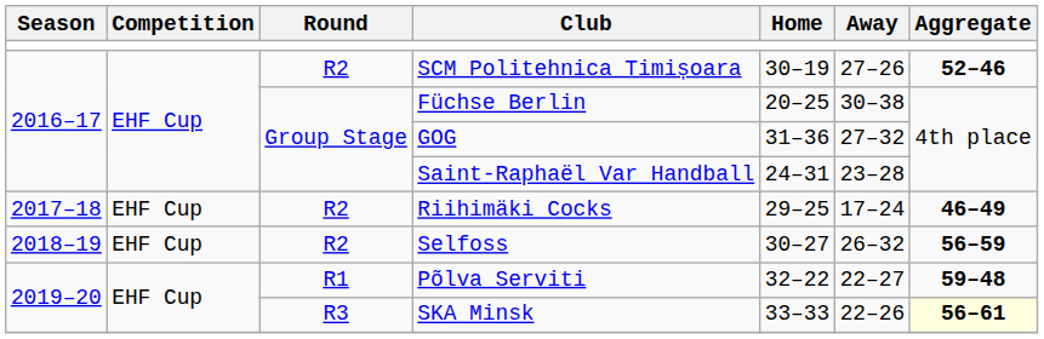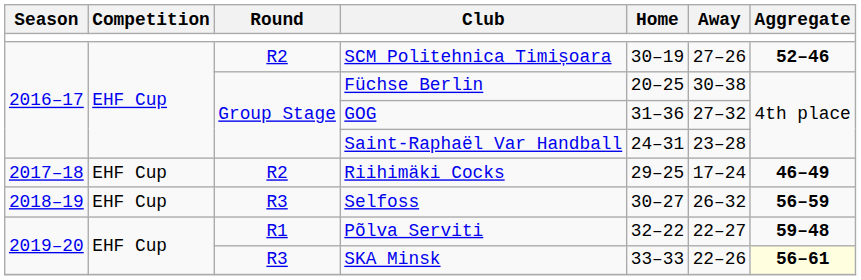Selfoss | Round: R2 -> R3
